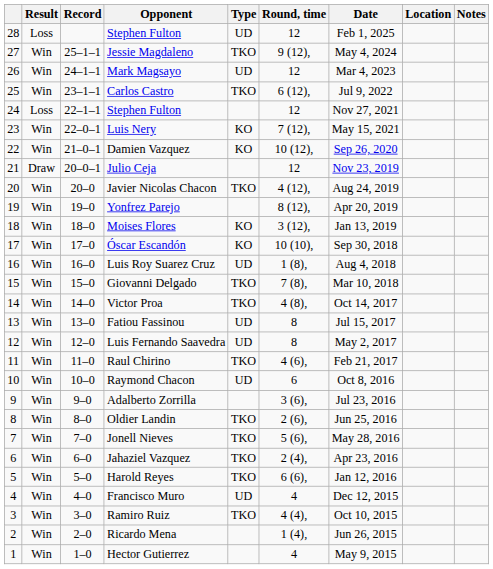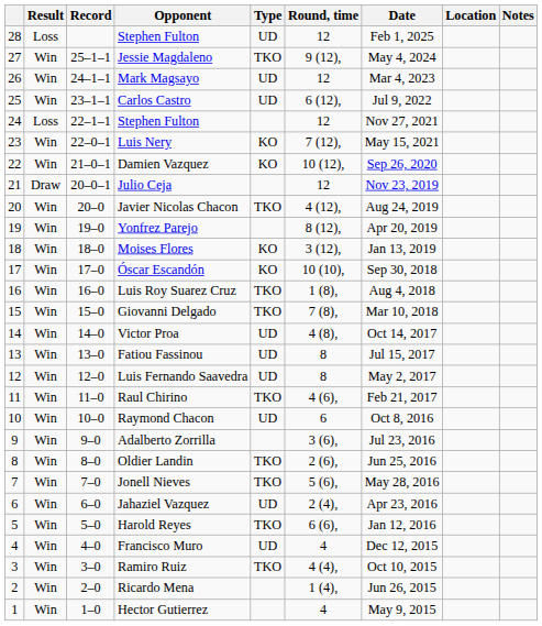Carlos Castro | Type: TKO -> UD
Luis Roy Suarez Cruz | Type: UD -> TKO
Victor Proa | Type: TKO -> UD
Jahaziel Vazquez | Type: TKO -> UD
